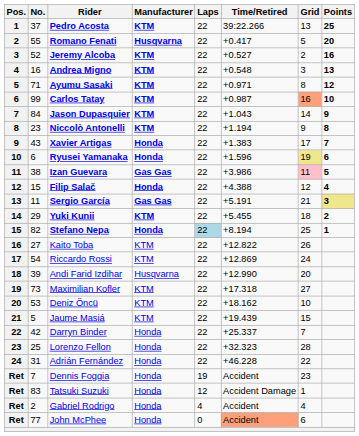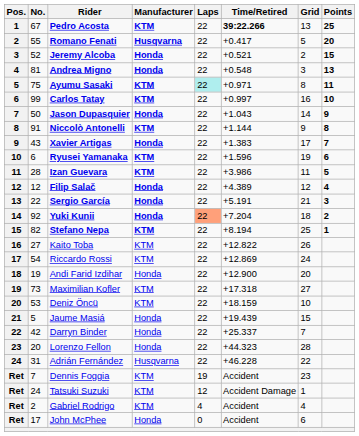Pedro Acosta | No.: 37 -> 67
Pedro Acosta | Time/Retired: normal -> bold
Jeremy Alcoba | Manufacturer: KTM -> Honda
Jeremy Alcoba | Time/Retired: +0.527 -> +0.521
Jeremy Alcoba | Points: 16 -> 15
Andrea Migno | No.: 16 -> 81
Andrea Migno | Manufacturer: KTM -> Honda
Ayumu Sasaki | No.: 71 -> 75
Ayumu Sasaki | Laps: no background -> paleturquoise background
Ayumu Sasaki | Points: 12 -> 11
Carlos Tatay | Time/Retired: +0.987 -> +0.997
Carlos Tatay | Grid: lightsalmon background -> no background
Jason Dupasquier | No.: 84 -> 50
Jason Dupasquier | Manufacturer: KTM -> Honda
Niccolò Antonelli | No.: 23 -> 91
Niccolò Antonelli | Time/Retired: +1.194 -> +1.144
Ryusei Yamanaka | Manufacturer: Honda -> KTM
Ryusei Yamanaka | Grid: khaki background -> no background
Izan Guevara | No.: 38 -> 28
Izan Guevara | Manufacturer: Gas Gas -> KTM
Izan Guevara | Grid: pink background -> no background
Filip Salač | No.: 15 -> 12
Filip Salač | Time/Retired: +4.388 -> +4.389
Sergio García | No.: 11 -> 22
Sergio García | Manufacturer: Gas Gas -> Honda
Sergio García | Points: khaki background -> no background
Yuki Kunii | No.: 29 -> 92
Yuki Kunii | Manufacturer: KTM -> Honda
Yuki Kunii | Laps: no background -> lightsalmon background
Yuki Kunii | Time/Retired: +5.455 -> +7.204
Stefano Nepa | Manufacturer: Honda -> KTM
Stefano Nepa | Laps: lightblue background -> no background
Andi Farid Izdihar | No.: 39 -> 19
Andi Farid Izdihar | Manufacturer: Husqvarna -> Honda
Andi Farid Izdihar | Time/Retired: +12.990 -> +12.900
Deniz Öncü | Time/Retired: +18.162 -> +18.159
Jaume Masiá | Manufacturer: KTM -> Honda
Lorenzo Fellon | No.: 25 -> 20
Lorenzo Fellon | Time/Retired: +32.323 -> +44.323
Adrián Fernández | Manufacturer: Honda -> Husqvarna
Dennis Foggia | Manufacturer: Honda -> KTM
Tatsuki Suzuki | No.: 83 -> 24
Tatsuki Suzuki | Manufacturer: Honda -> KTM
Gabriel Rodrigo | Manufacturer: Honda -> KTM
John McPhee | No.: 77 -> 17
John McPhee | Time/Retired: lightsalmon background -> no background
